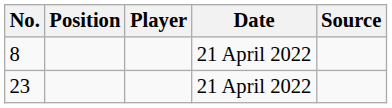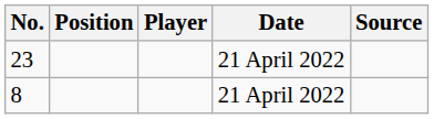rows swapped: 23 <-> 8
